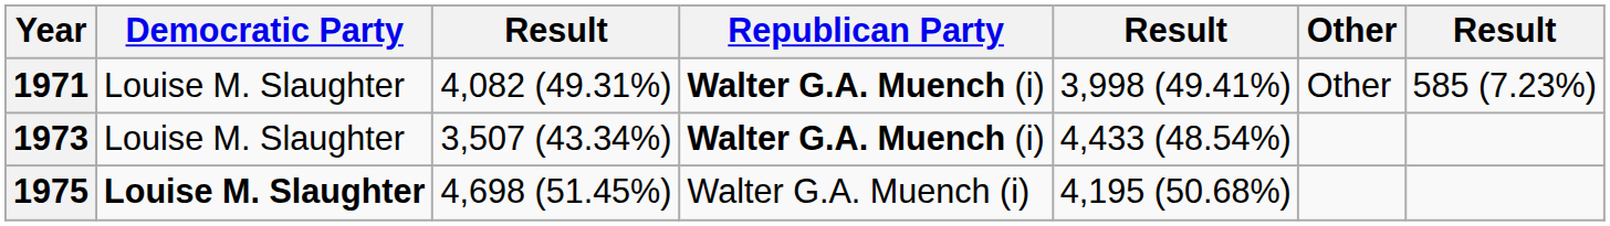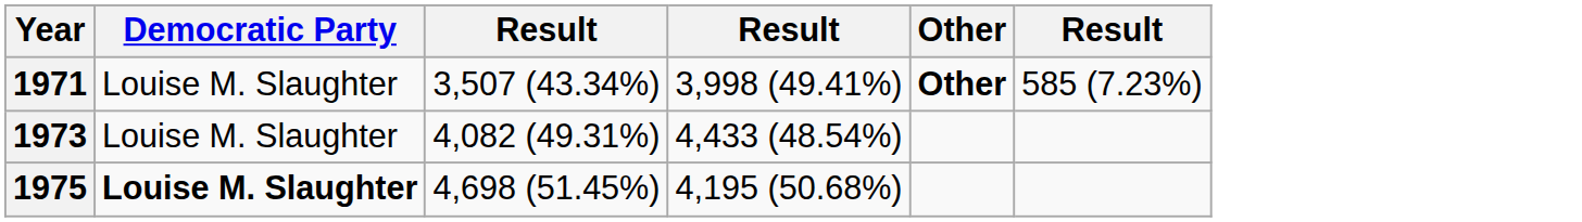- column: Republican Party | Walter G.A. Muench (i) | Walter G.A. Muench (i) | Walter G.A. Muench (i)
1971 | column 3: 4,082 (49.31%) -> 3,507 (43.34%)
1971 | Other: normal -> bold
1973 | column 3: 3,507 (43.34%) -> 4,082 (49.31%)
